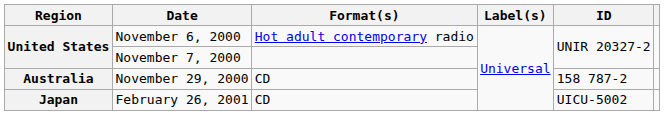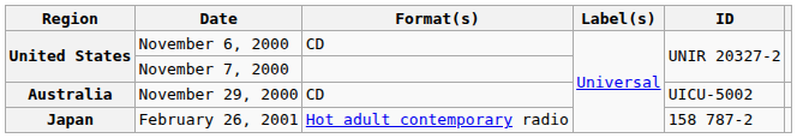November 6, 2000 | Format(s): Hot adult contemporary radio -> CD
November 29, 2000 | ID: 158 787-2 -> UICU-5002
February 26, 2001 | Format(s): CD -> Hot adult contemporary radio
February 26, 2001 | ID: UICU-5002 -> 158 787-2
